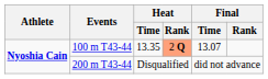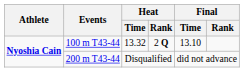100 m T43-44 | Heat / Time: 13.35 -> 13.32
100 m T43-44 | Heat / Rank: lightsalmon background -> no background
100 m T43-44 | Final / Time: 13.07 -> 13.10
